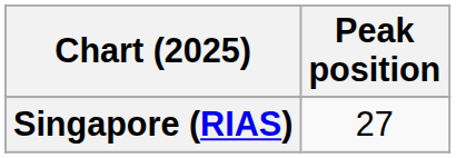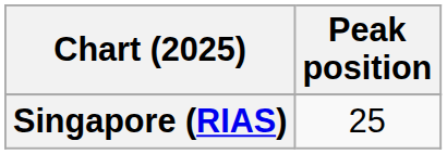Singapore (RIAS) | Peak position: 27 -> 25
